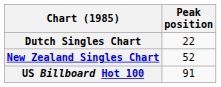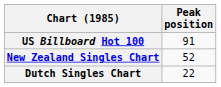rows swapped: Dutch Singles Chart <-> US Billboard Hot 100
